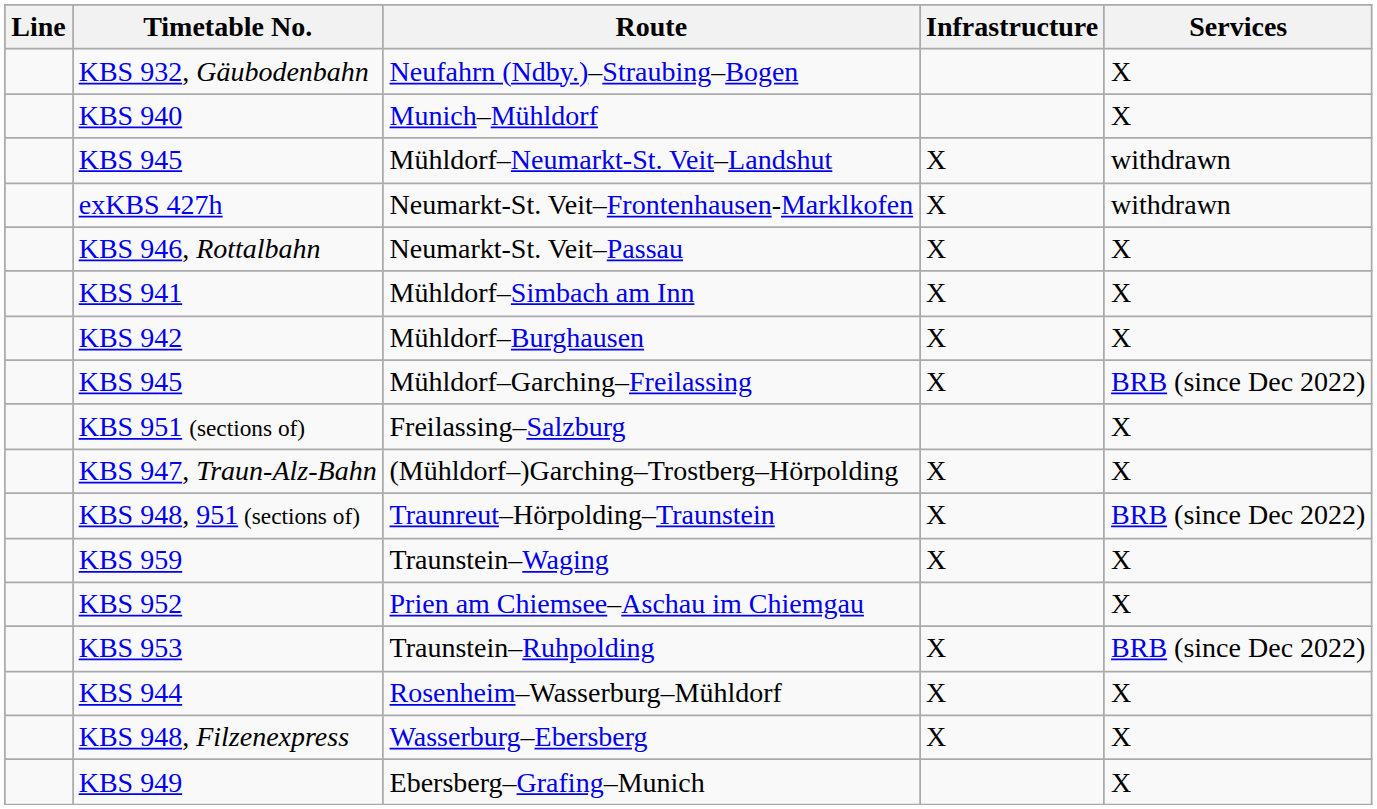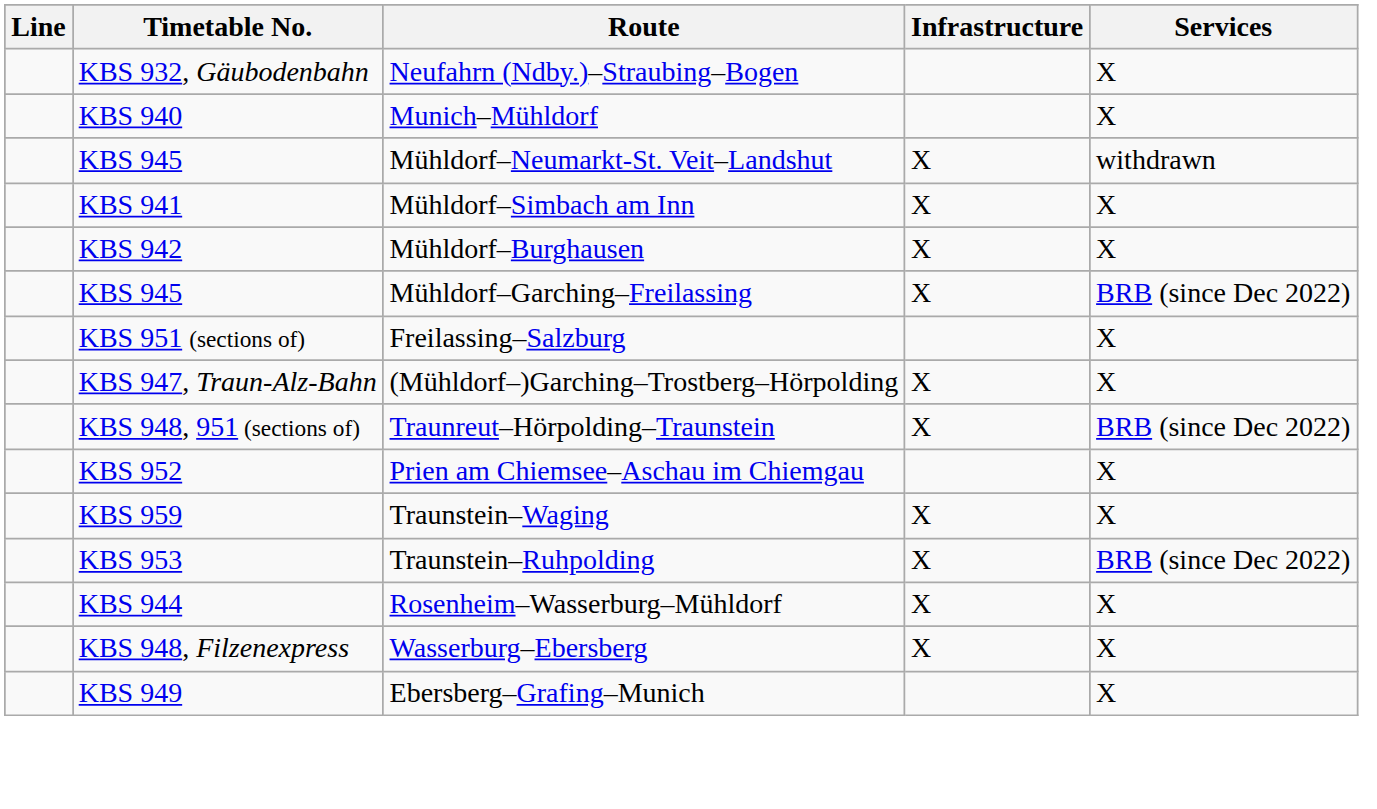- row: exKBS 427h | Neumarkt-St. Veit–Frontenhausen-Marklkofen | X | withdrawn
- row: KBS 946, Rottalbahn | Neumarkt-St. Veit–Passau | X | X
rows swapped: Prien am Chiemsee–Aschau im Chiemgau <-> Traunstein–Waging
